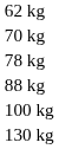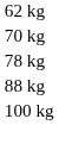- row: 130 kg
